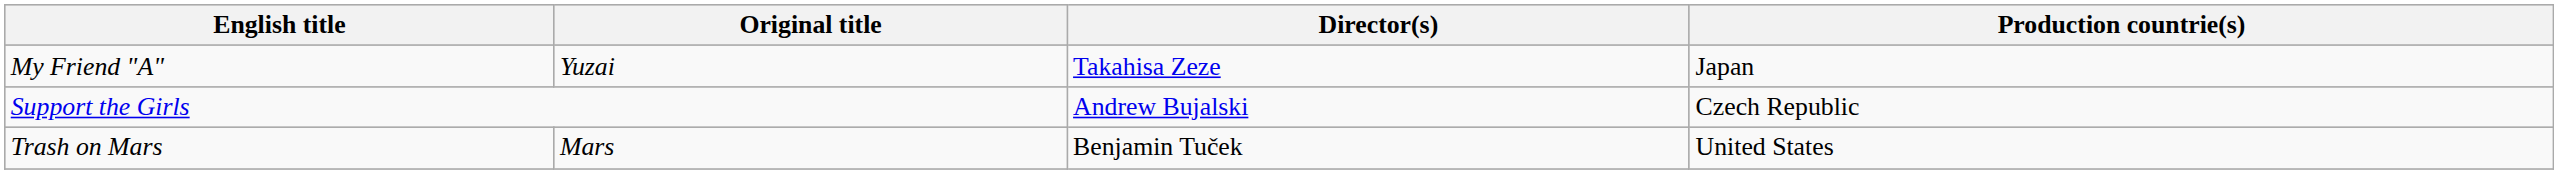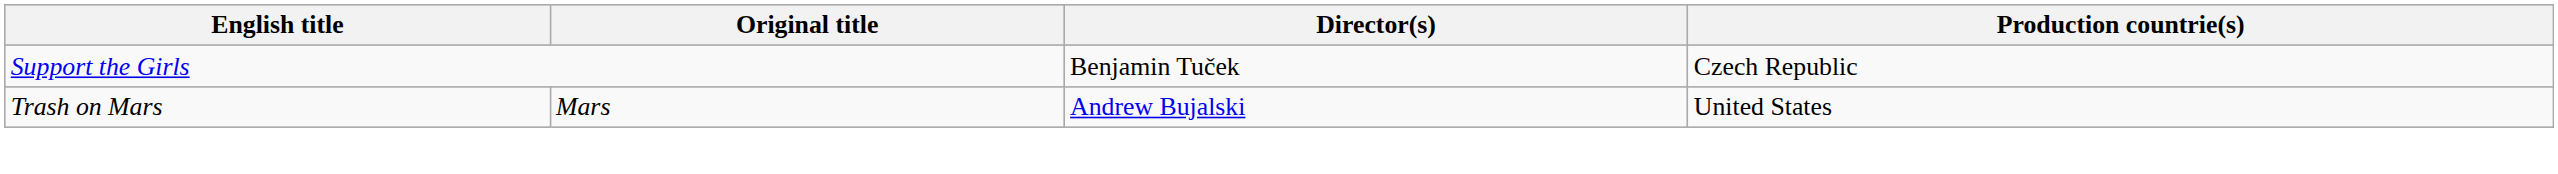- row: My Friend "A" | Yuzai | Takahisa Zeze | Japan
Support the Girls | Director(s): Andrew Bujalski -> Benjamin Tuček
Trash on Mars | Director(s): Benjamin Tuček -> Andrew Bujalski
